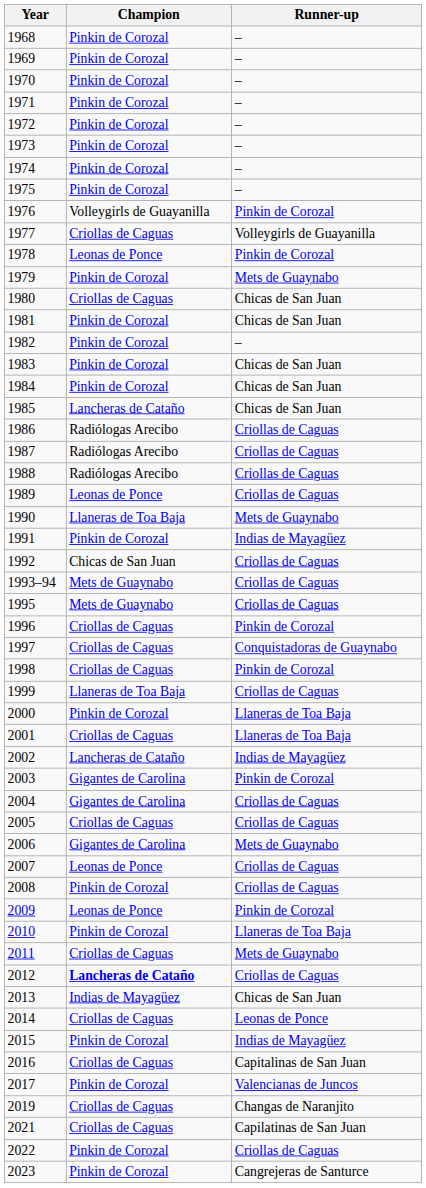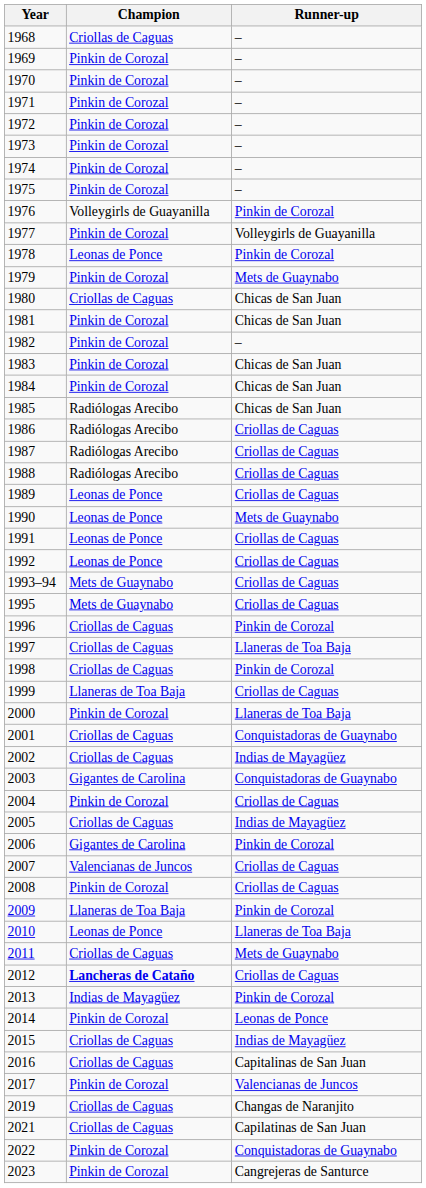1968 | Champion: Pinkin de Corozal -> Criollas de Caguas
1977 | Champion: Criollas de Caguas -> Pinkin de Corozal
1985 | Champion: Lancheras de Cataño -> Radiólogas Arecibo
1990 | Champion: Llaneras de Toa Baja -> Leonas de Ponce
1991 | Champion: Pinkin de Corozal -> Leonas de Ponce
1991 | Runner-up: Indias de Mayagüez -> Criollas de Caguas
1992 | Champion: Chicas de San Juan -> Leonas de Ponce
1997 | Runner-up: Conquistadoras de Guaynabo -> Llaneras de Toa Baja
2001 | Runner-up: Llaneras de Toa Baja -> Conquistadoras de Guaynabo
2002 | Champion: Lancheras de Cataño -> Criollas de Caguas
2003 | Runner-up: Pinkin de Corozal -> Conquistadoras de Guaynabo
2004 | Champion: Gigantes de Carolina -> Pinkin de Corozal
2005 | Runner-up: Criollas de Caguas -> Indias de Mayagüez
2006 | Runner-up: Mets de Guaynabo -> Pinkin de Corozal
2007 | Champion: Leonas de Ponce -> Valencianas de Juncos
2009 | Champion: Leonas de Ponce -> Llaneras de Toa Baja
2010 | Champion: Pinkin de Corozal -> Leonas de Ponce
2013 | Runner-up: Chicas de San Juan -> Pinkin de Corozal
2014 | Champion: Criollas de Caguas -> Pinkin de Corozal
2015 | Champion: Pinkin de Corozal -> Criollas de Caguas
2022 | Runner-up: Criollas de Caguas -> Conquistadoras de Guaynabo
